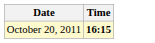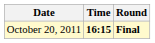+ column: Round | Final
